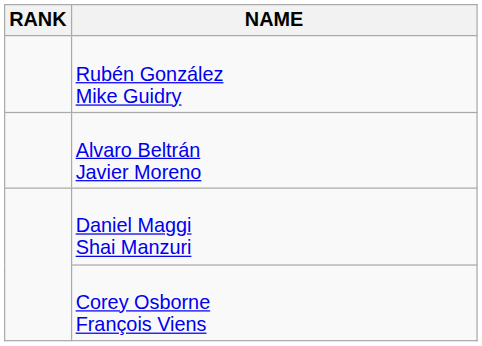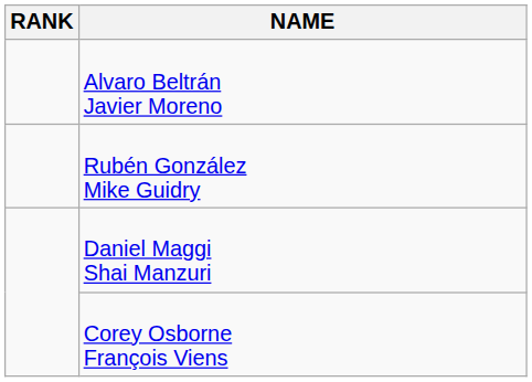rows swapped: Alvaro Beltrán Javier Moreno <-> Rubén González Mike Guidry
